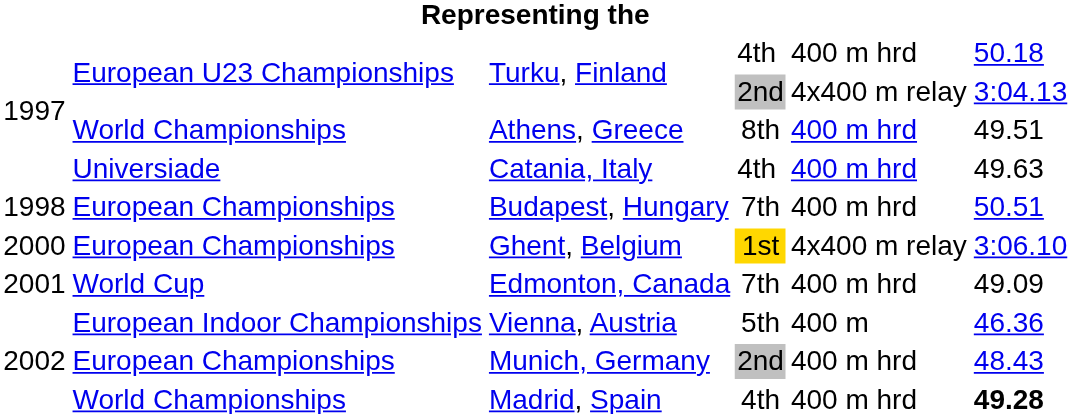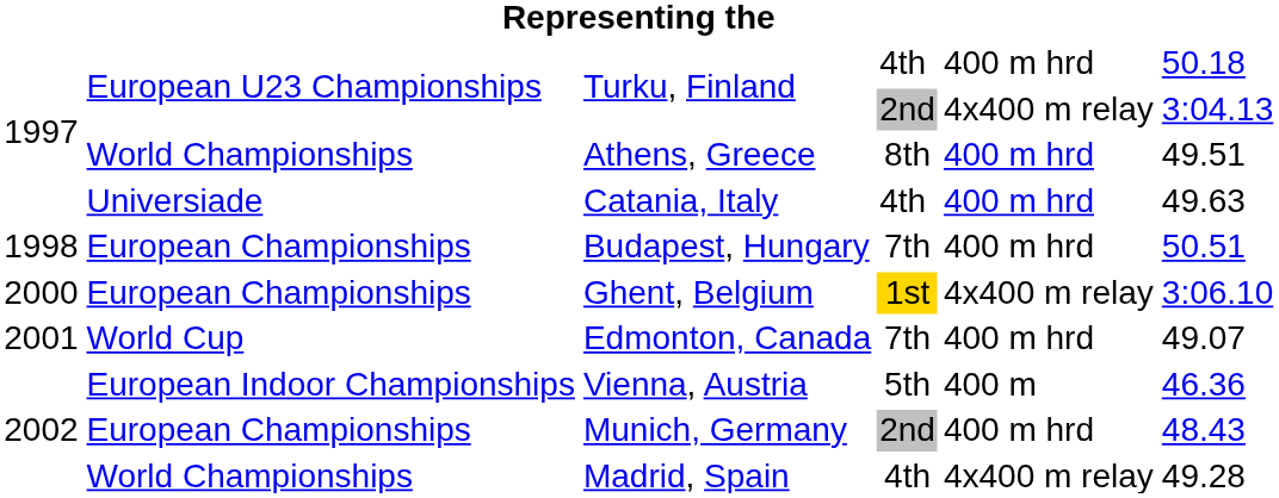Edmonton, Canada | column 6: 49.09 -> 49.07
Madrid, Spain | column 5: 400 m hrd -> 4x400 m relay
Madrid, Spain | column 6: bold -> normal
